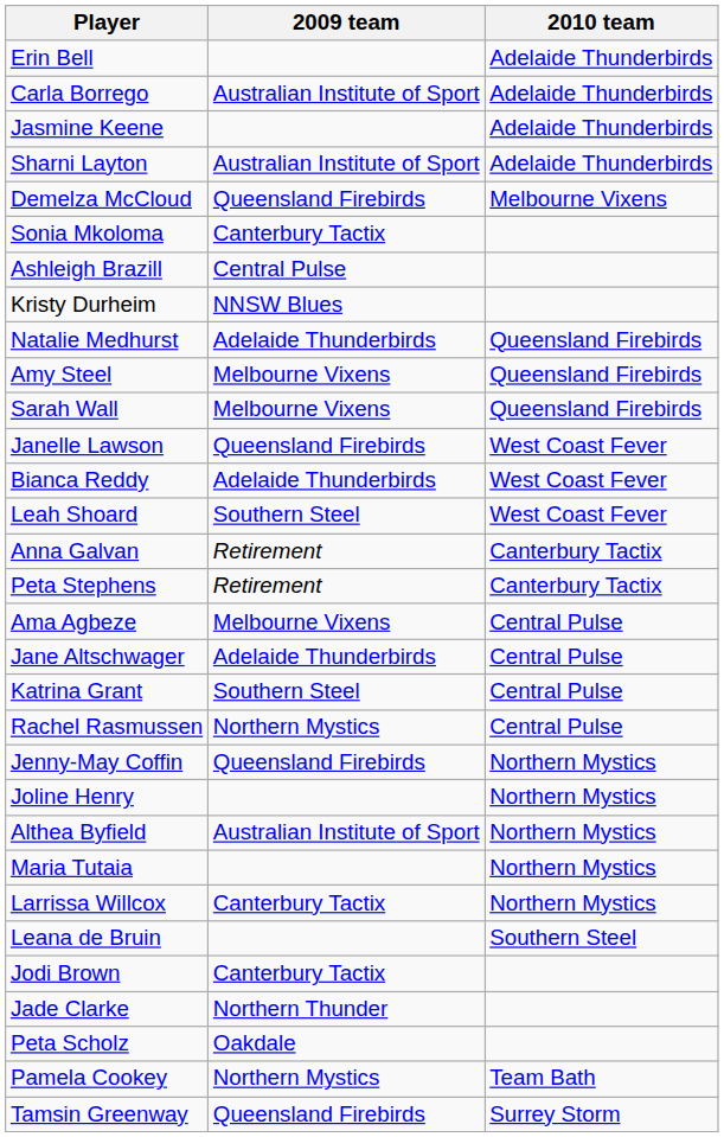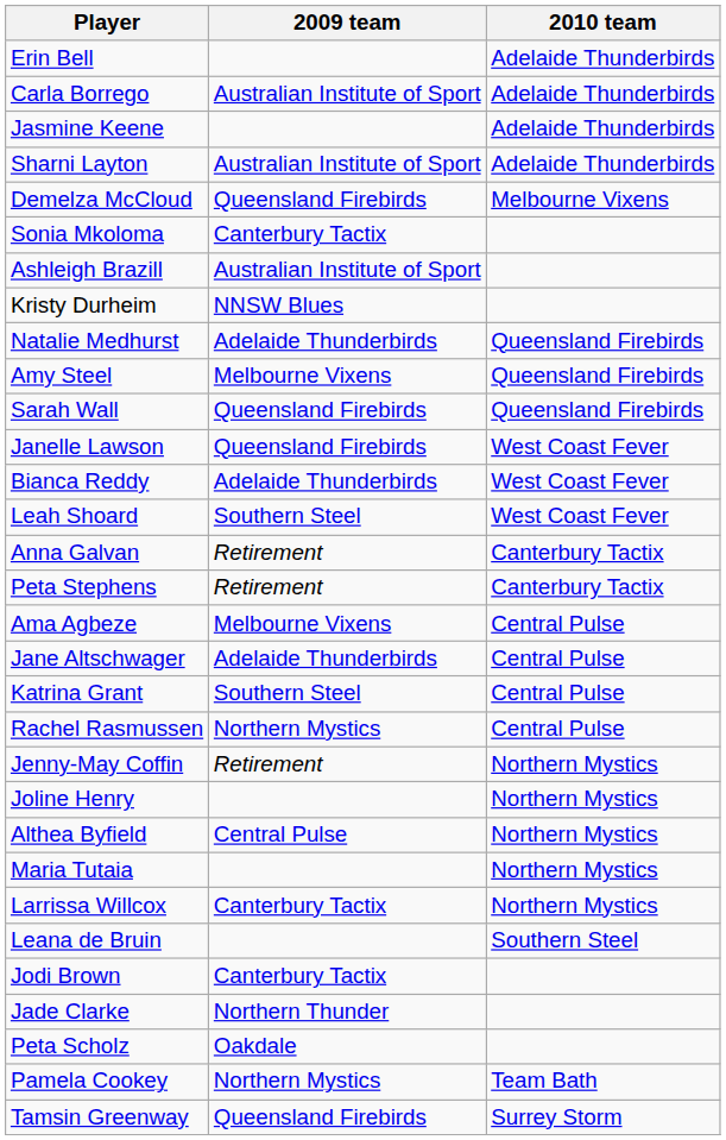Ashleigh Brazill | 2009 team: Central Pulse -> Australian Institute of Sport
Sarah Wall | 2009 team: Melbourne Vixens -> Queensland Firebirds
Jenny-May Coffin | 2009 team: Queensland Firebirds -> Retirement
Althea Byfield | 2009 team: Australian Institute of Sport -> Central Pulse
